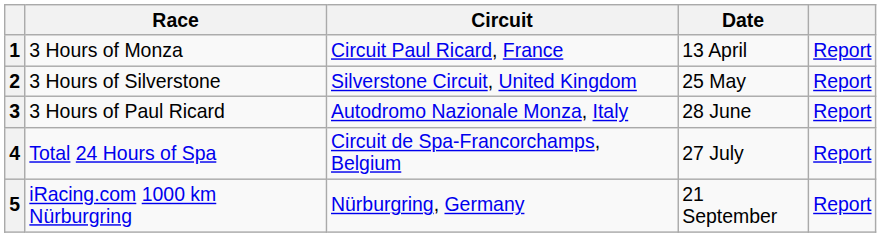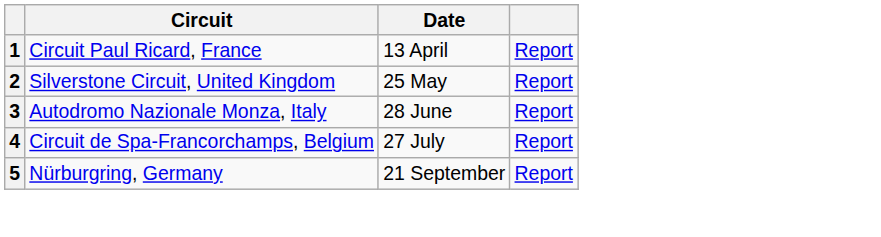- column: Race | 3 Hours of Monza | 3 Hours of Silverstone | 3 Hours of Paul Ricard | Total 24 Hours of Spa | iRacing.com 1000 km Nürburgring
